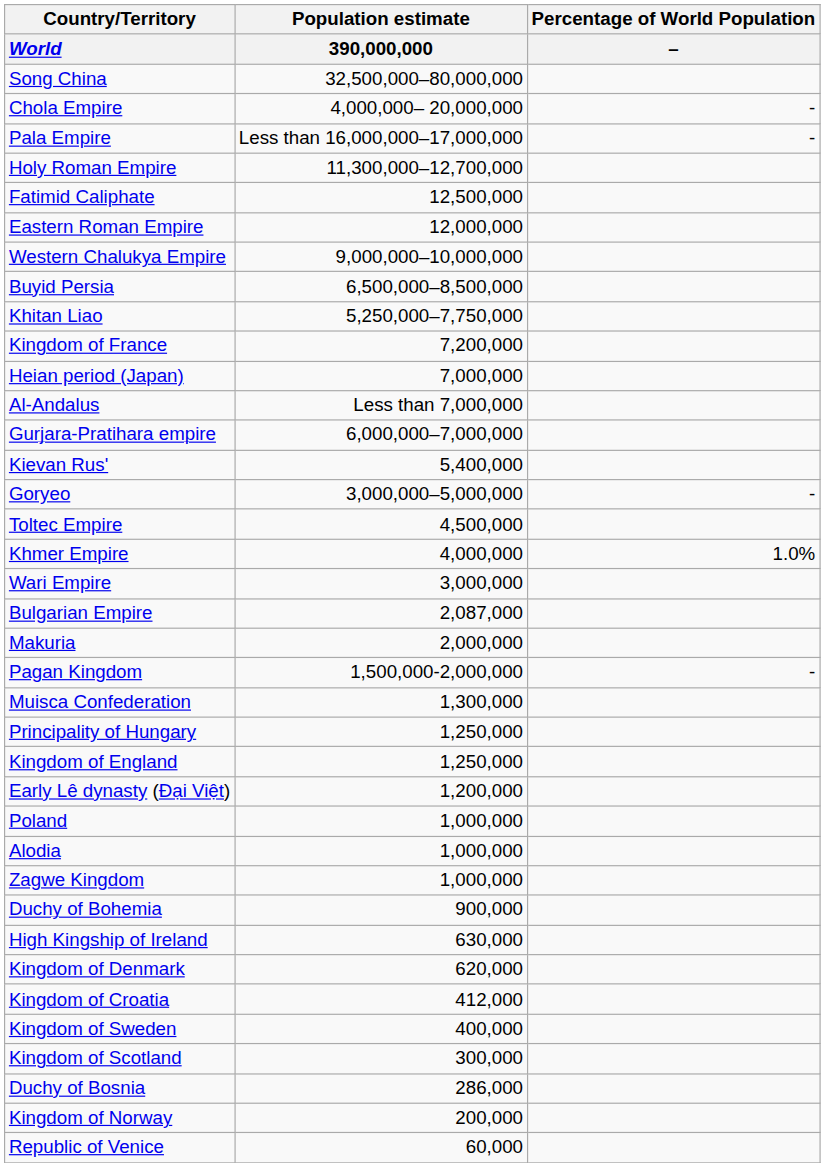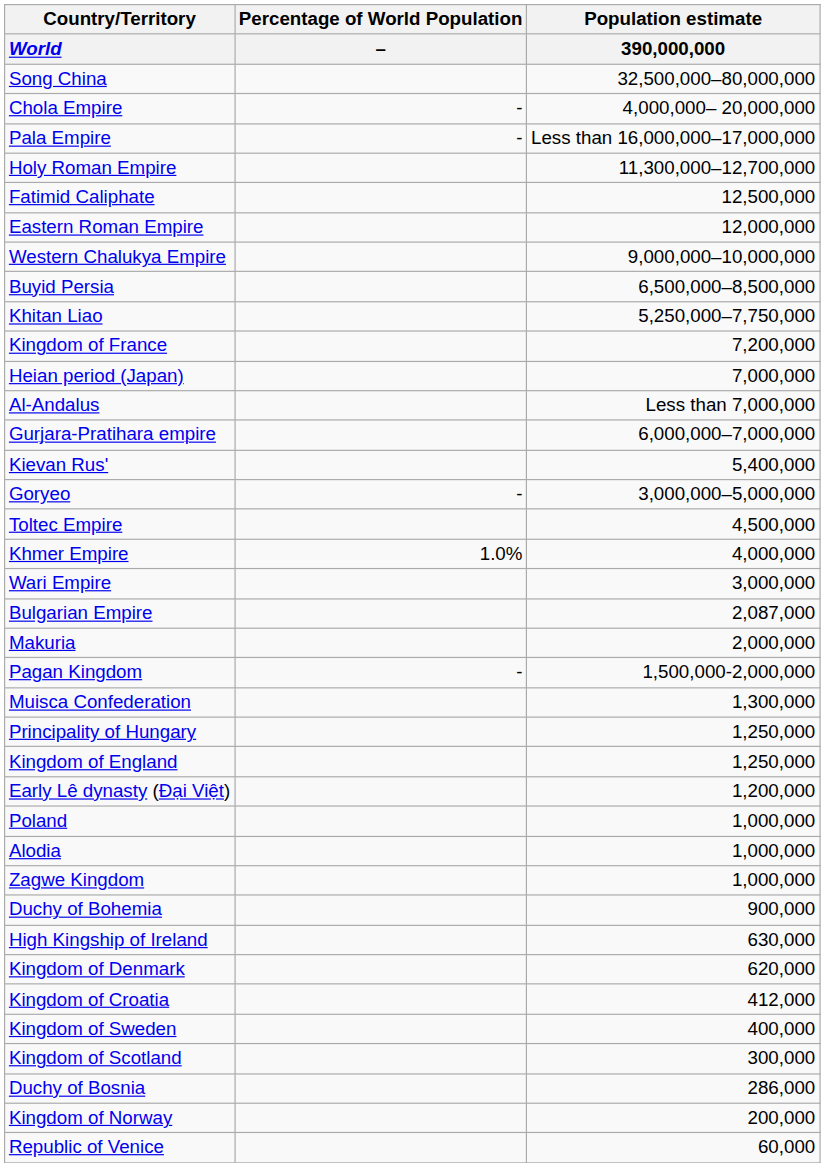columns swapped: Population estimate / 390,000,000 <-> Percentage of World Population / –
